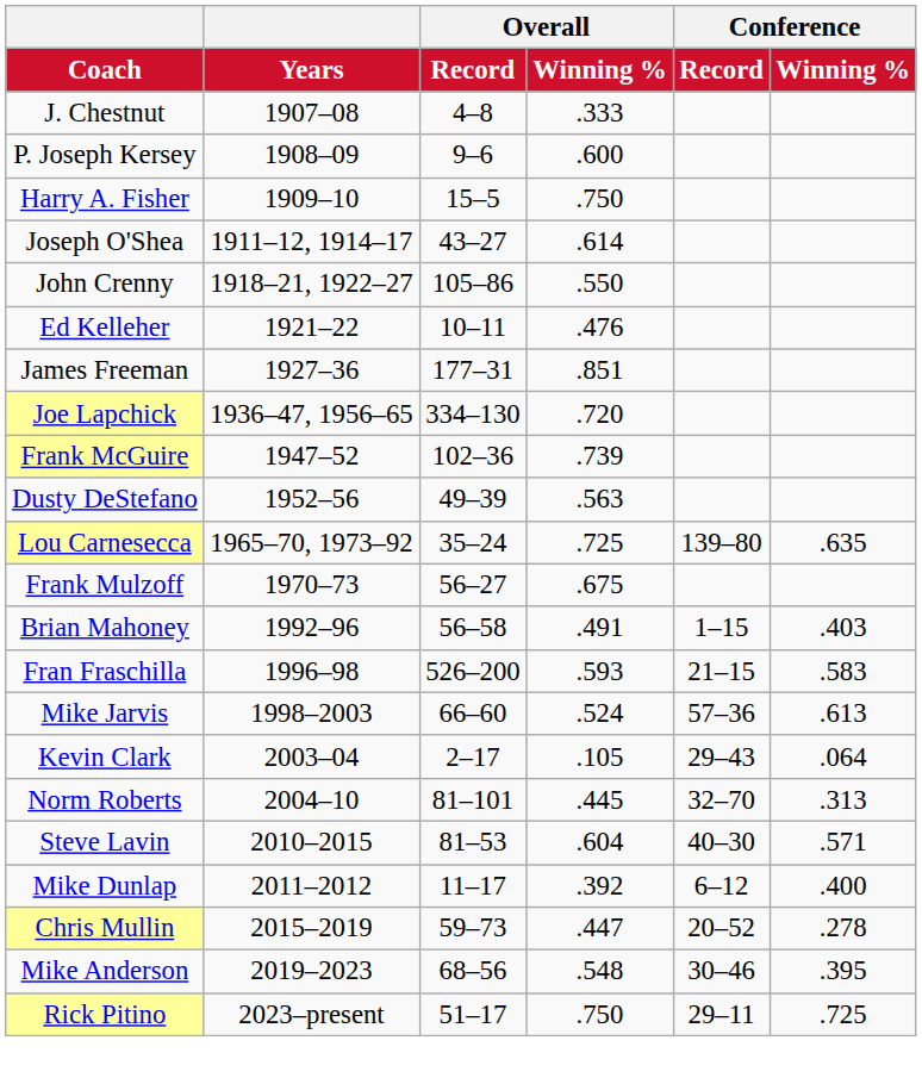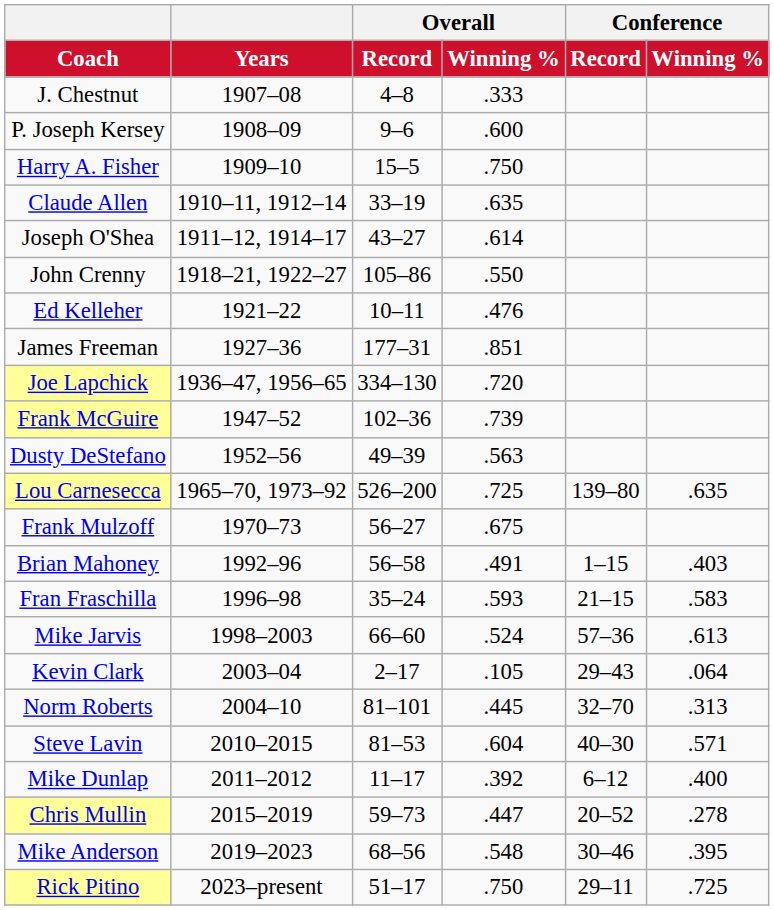+ row: Claude Allen | 1910–11, 1912–14 | 33–19 | .635
Lou Carnesecca | Overall / Record: 35–24 -> 526–200
Fran Fraschilla | Overall / Record: 526–200 -> 35–24
